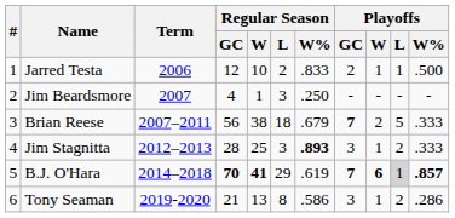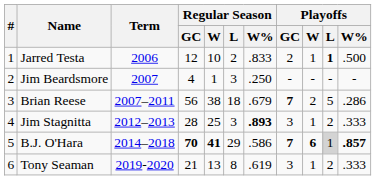Jarred Testa | Playoffs / L: normal -> bold
Brian Reese | Playoffs / W%: .333 -> .286
B.J. O'Hara | Regular Season / W%: .619 -> .586
Tony Seaman | Regular Season / W%: .586 -> .619
Tony Seaman | Playoffs / W%: .286 -> .333
